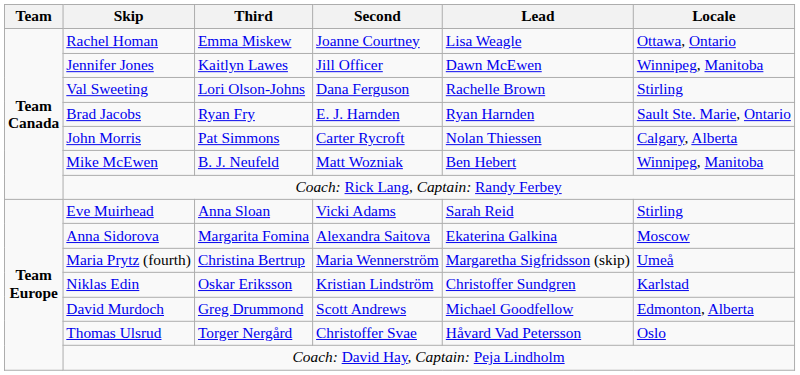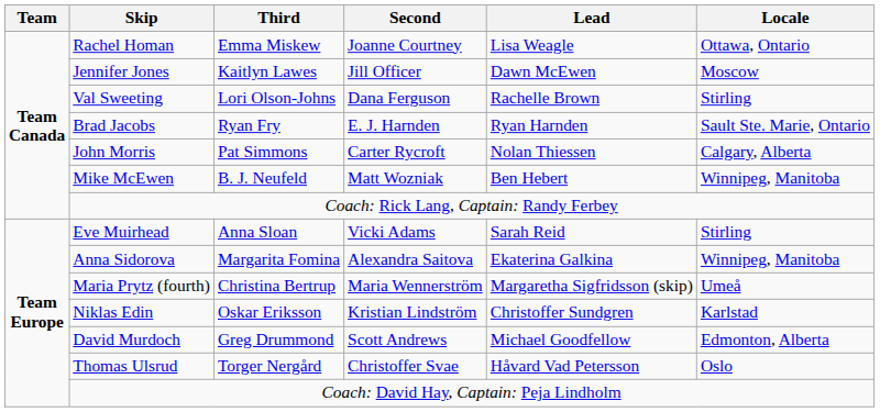Jennifer Jones | Locale: Winnipeg, Manitoba -> Moscow
Anna Sidorova | Locale: Moscow -> Winnipeg, Manitoba
